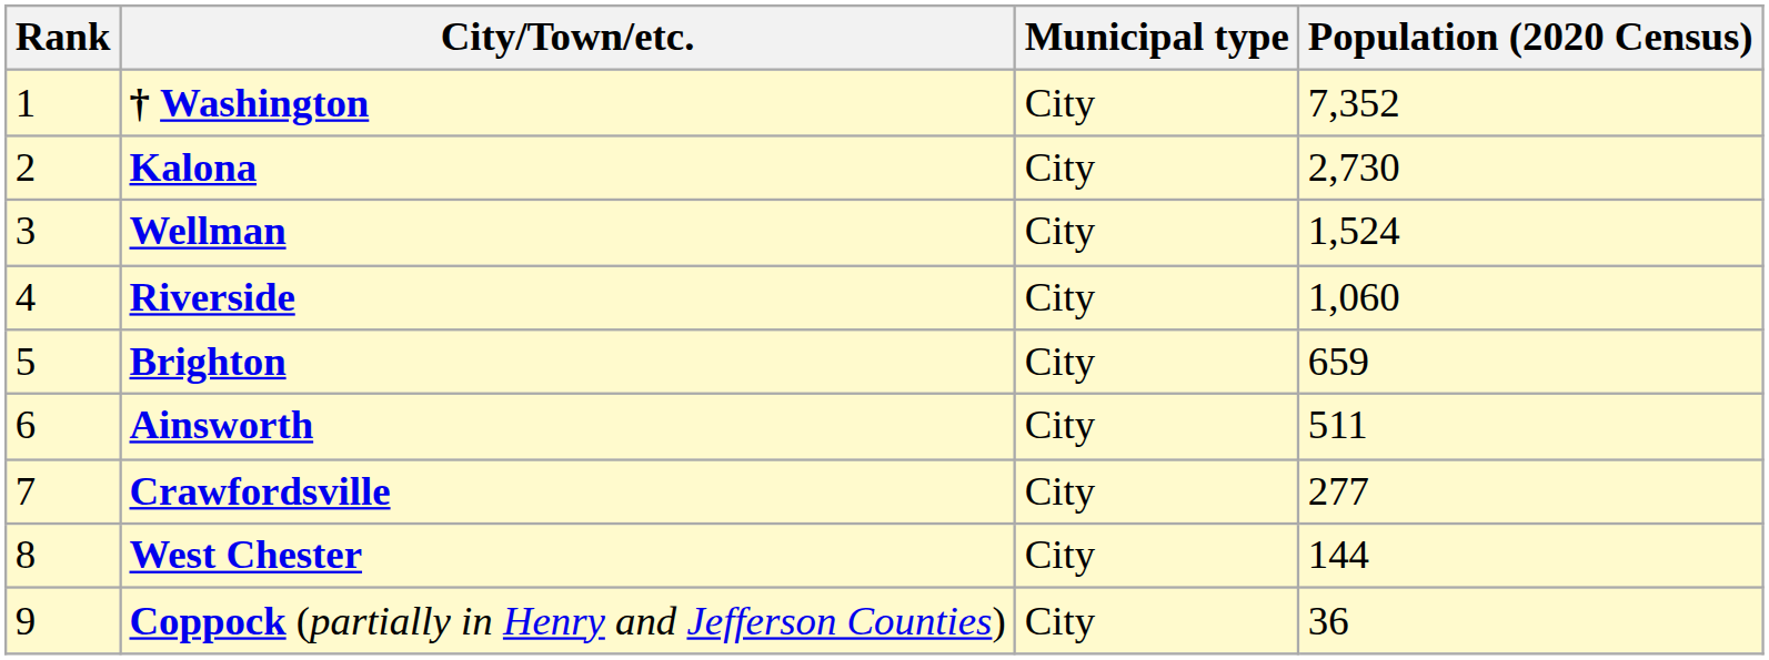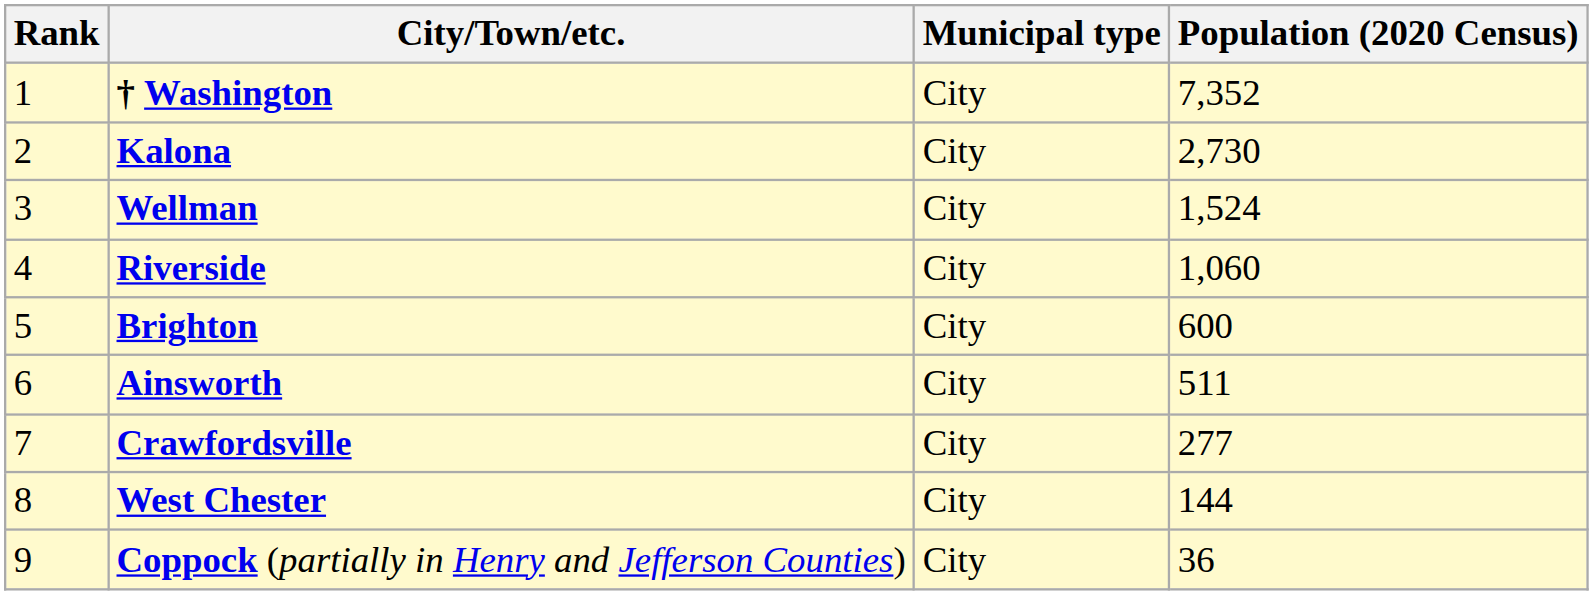Brighton | Population (2020 Census): 659 -> 600
